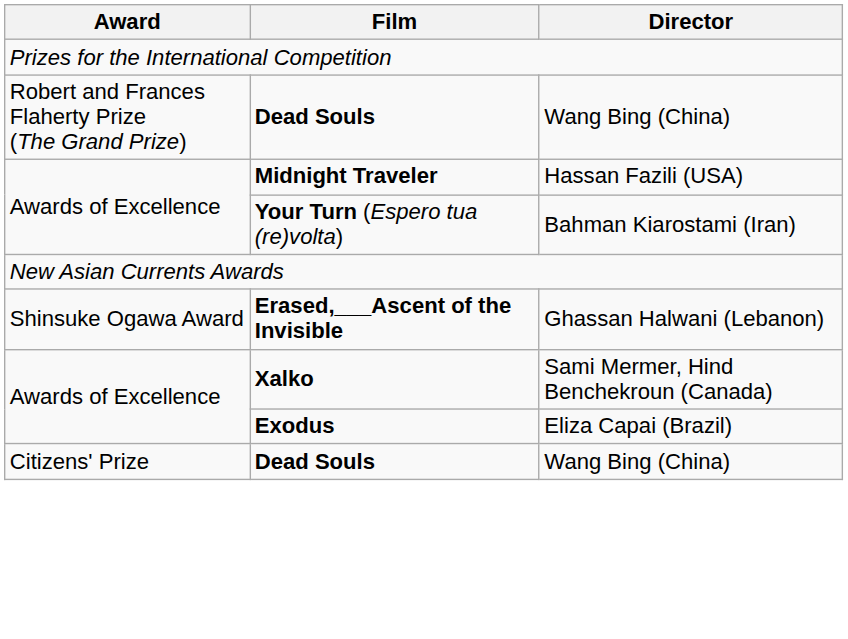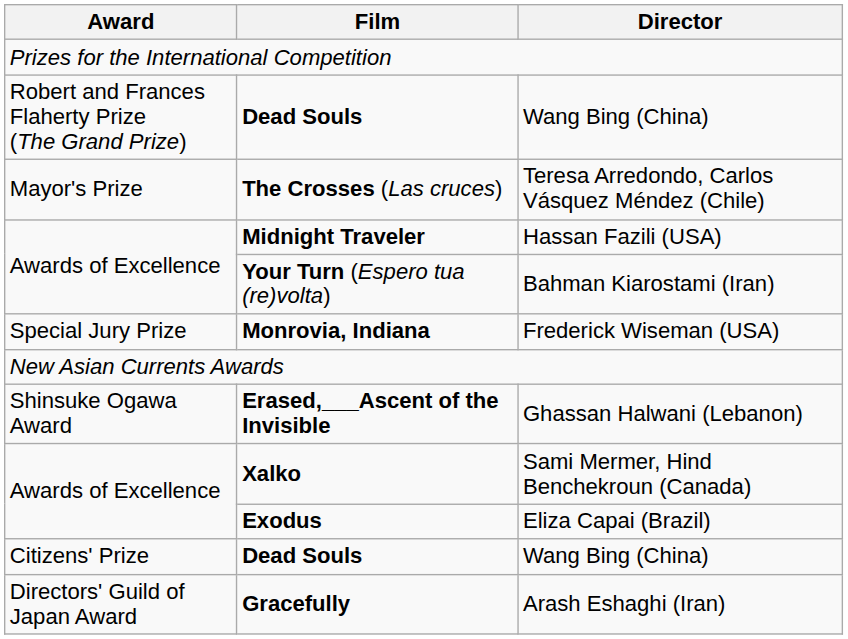+ row: Mayor's Prize | The Crosses (Las cruces) | Teresa Arredondo, Carlos Vásquez Méndez (Chile)
+ row: Special Jury Prize | Monrovia, Indiana | Frederick Wiseman (USA)
+ row: Directors' Guild of Japan Award | Gracefully | Arash Eshaghi (Iran)
